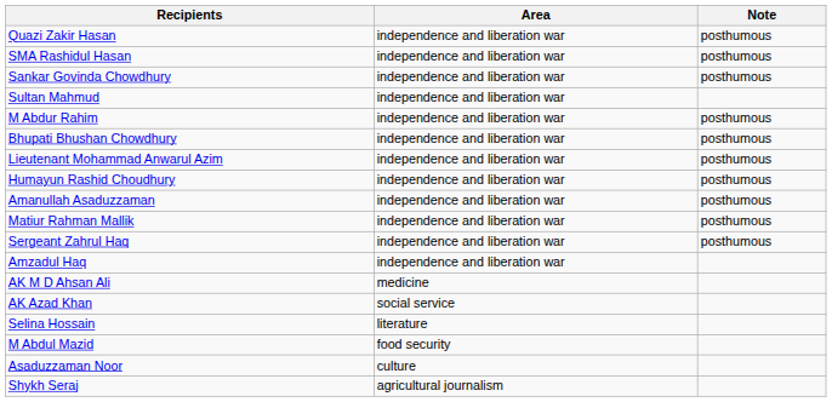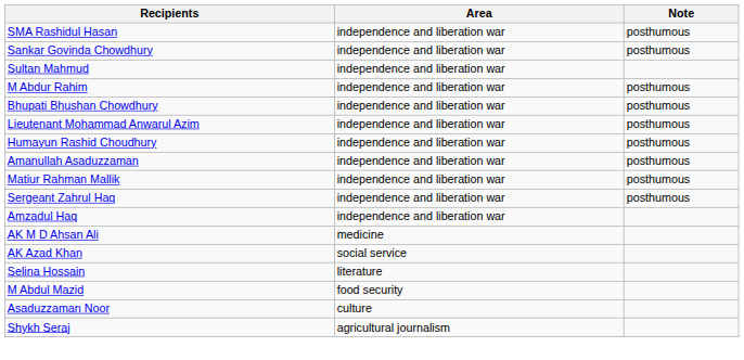- row: Quazi Zakir Hasan | independence and liberation war | posthumous
